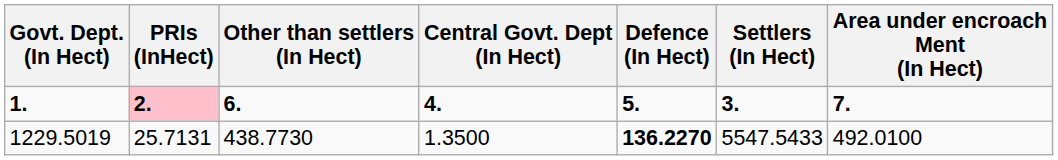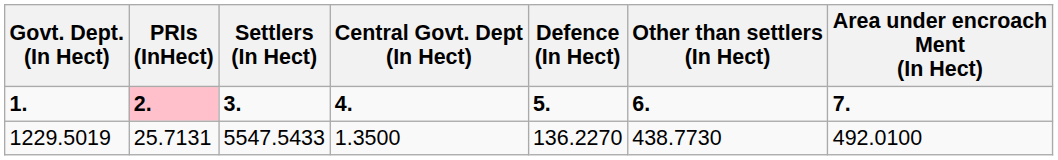columns swapped: Settlers (In Hect) <-> Other than settlers (In Hect)
1229.5019 | Defence (In Hect): bold -> normal
